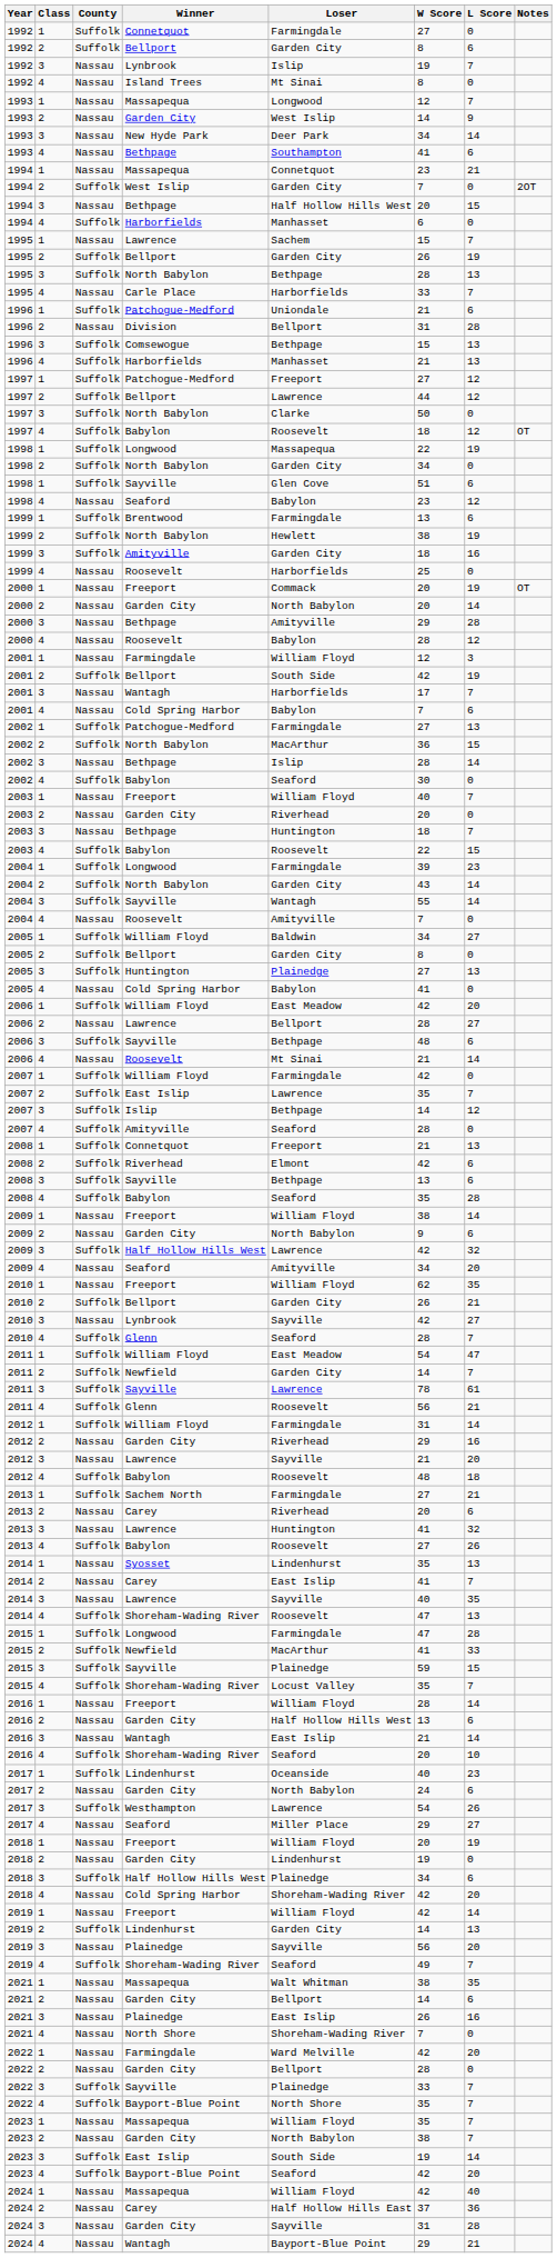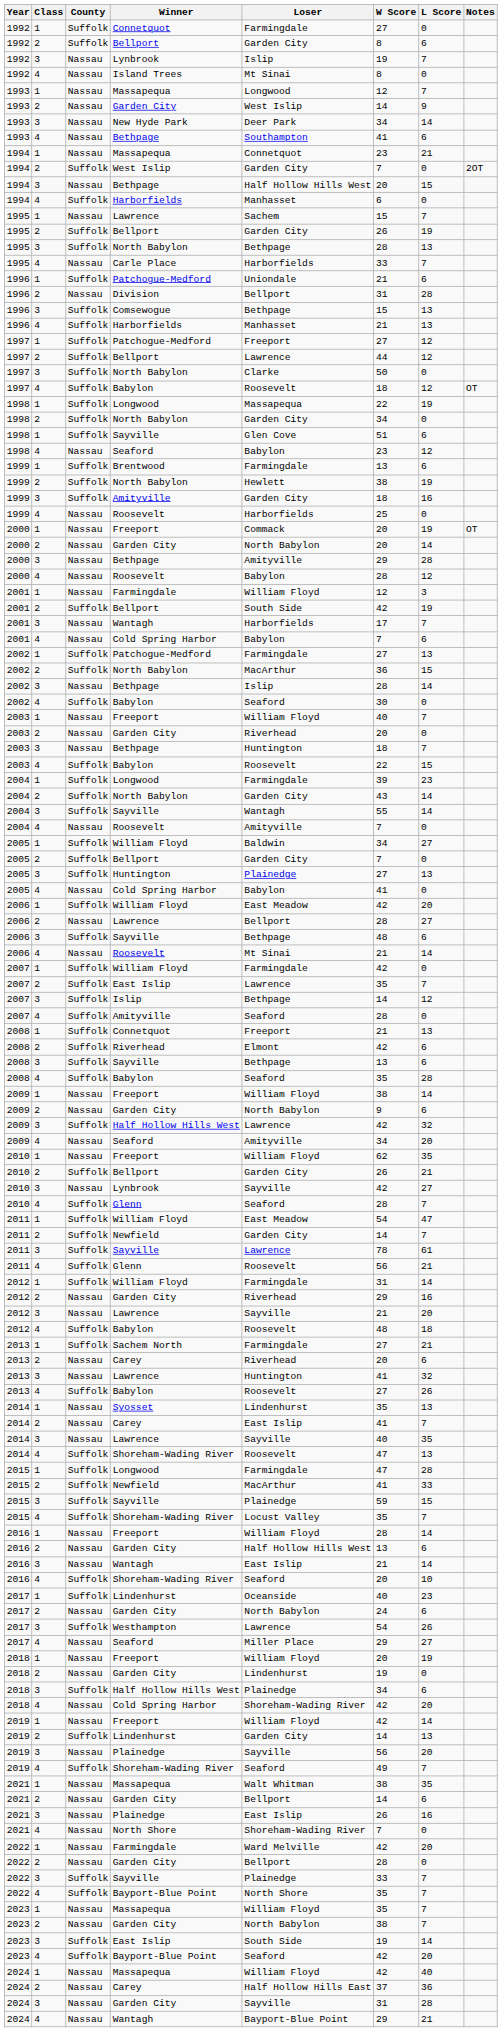2005 / Bellport | W Score: 8 -> 7
